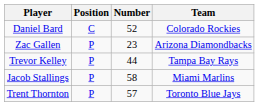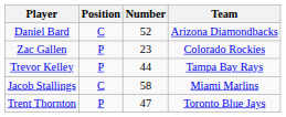Daniel Bard | Team: Colorado Rockies -> Arizona Diamondbacks
Zac Gallen | Team: Arizona Diamondbacks -> Colorado Rockies
Jacob Stallings | Position: P -> C
Trent Thornton | Number: 57 -> 47
